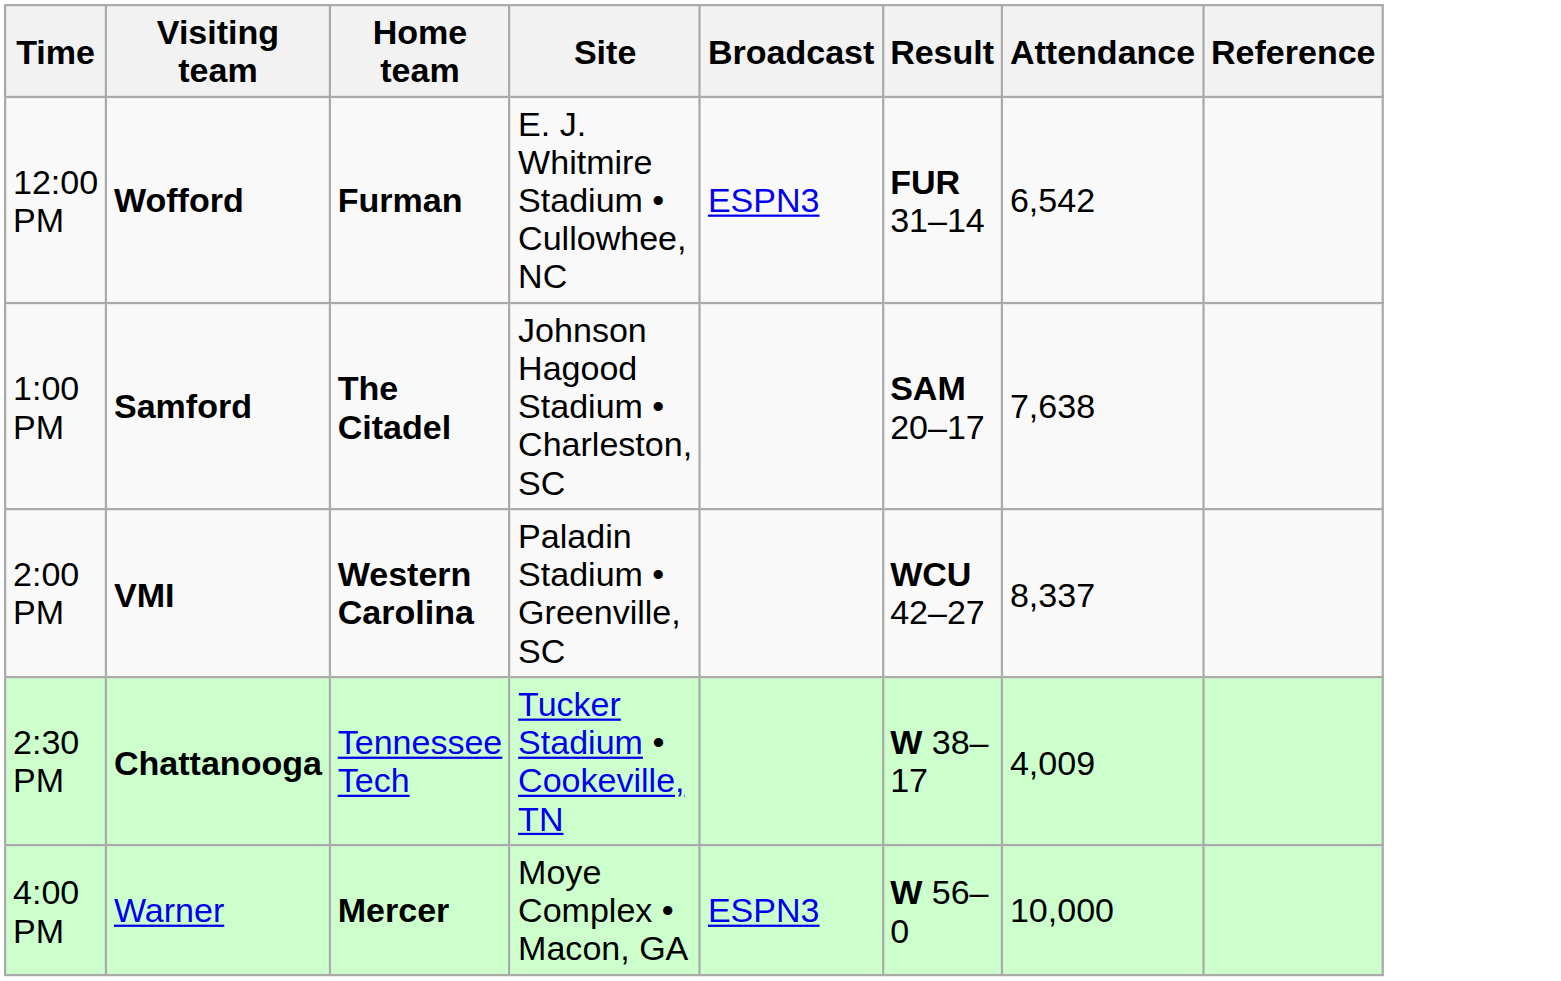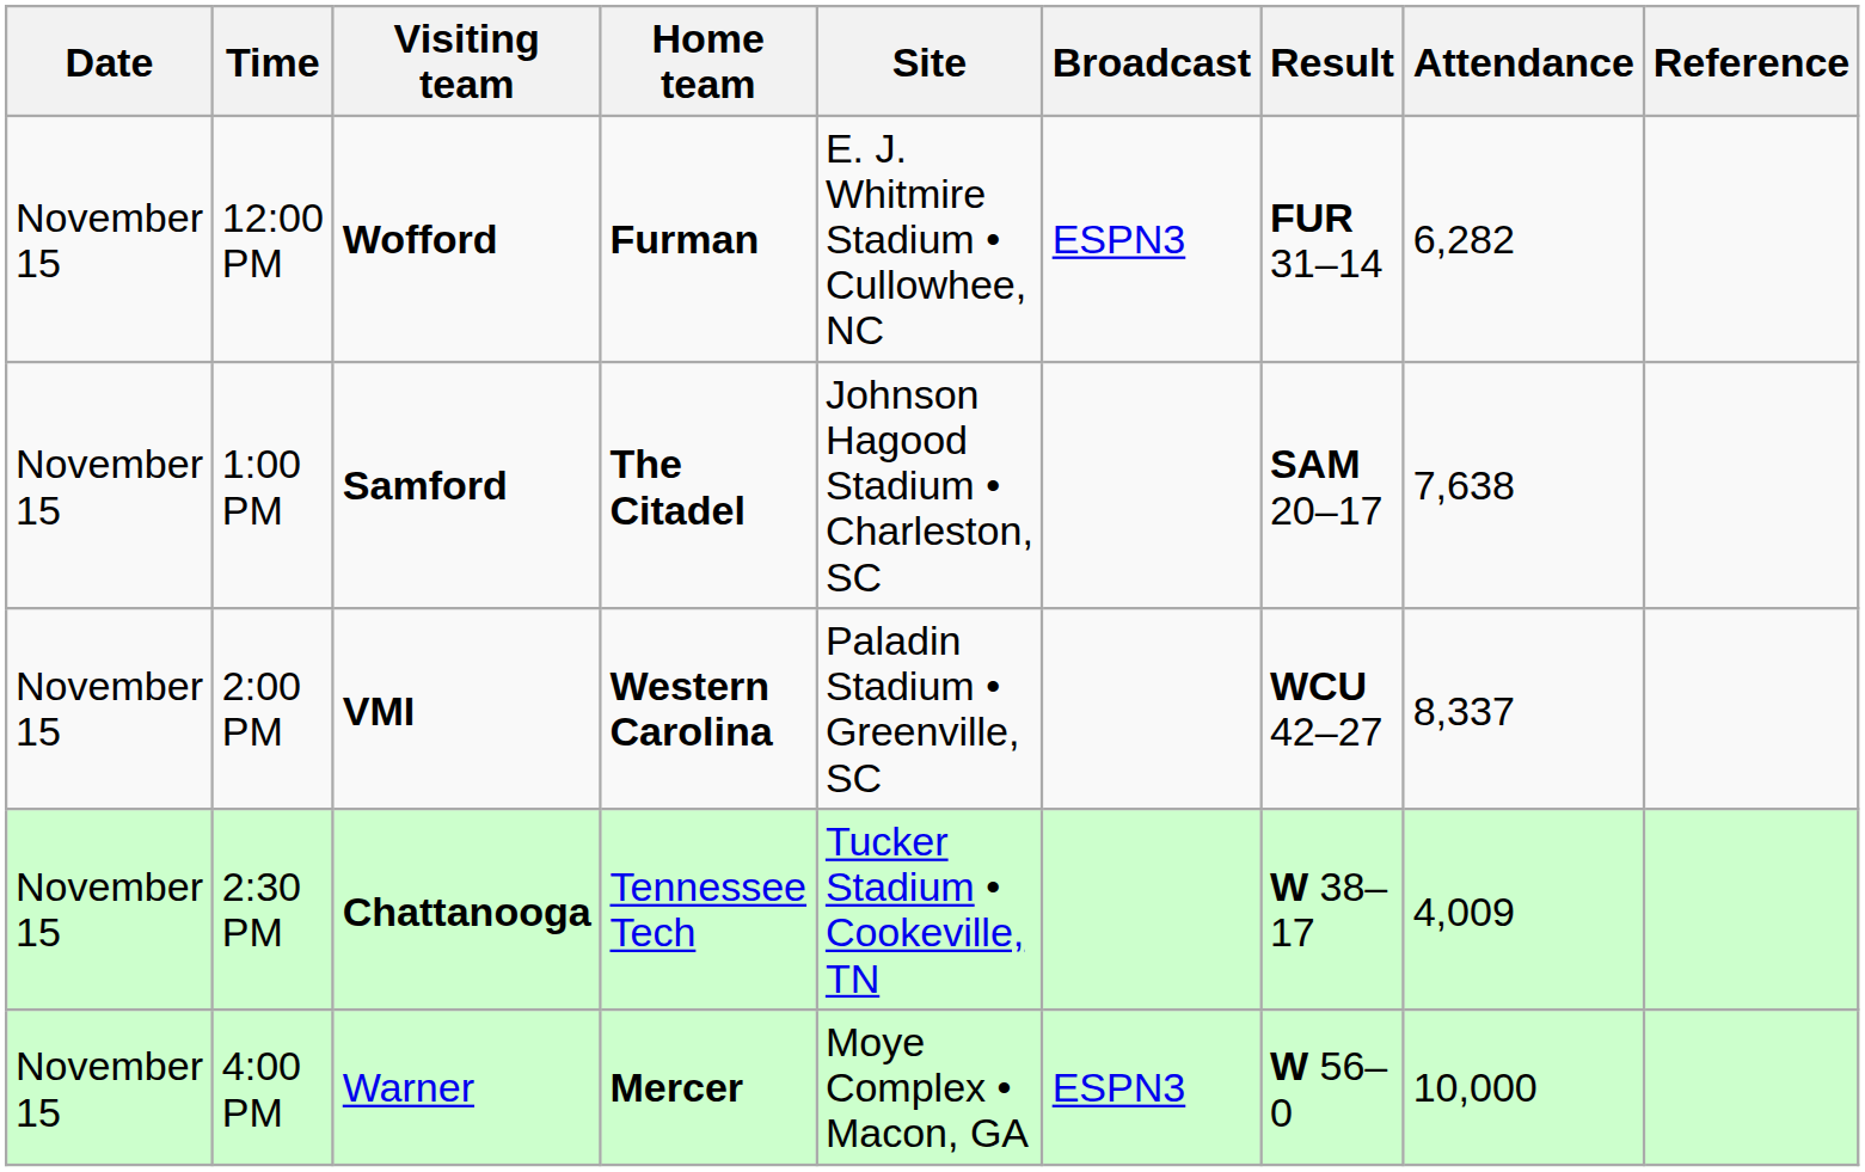+ column: Date | November 15 | November 15 | November 15 | November 15 | November 15
12:00 PM | Attendance: 6,542 -> 6,282
